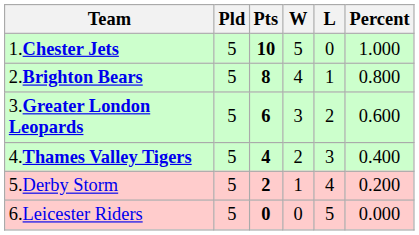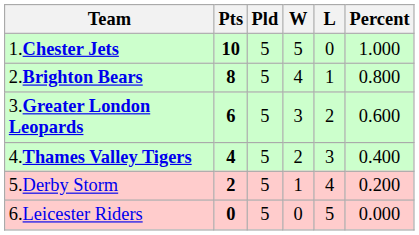columns swapped: Pts <-> Pld
